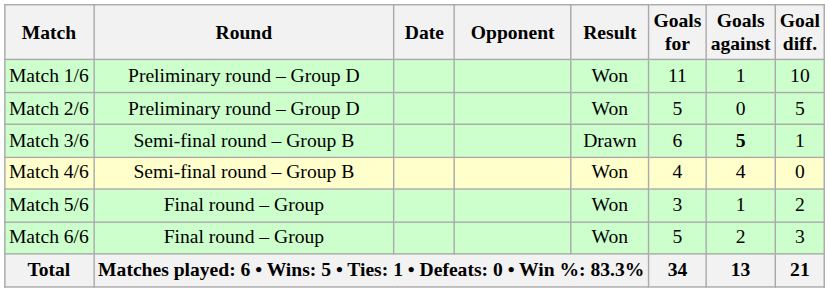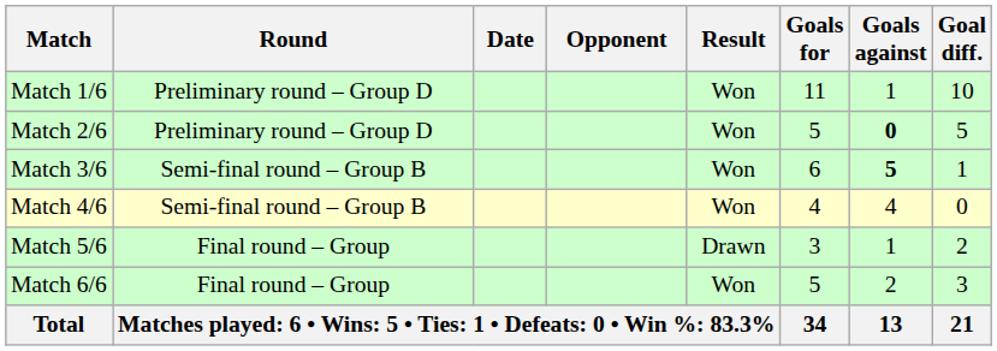Match 2/6 | Goals against: normal -> bold
Match 3/6 | Result: Drawn -> Won
Match 5/6 | Result: Won -> Drawn
